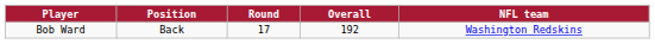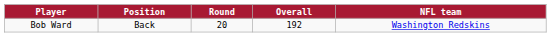Bob Ward | Round: 17 -> 20
